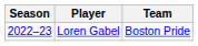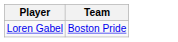- column: Season | 2022–23
